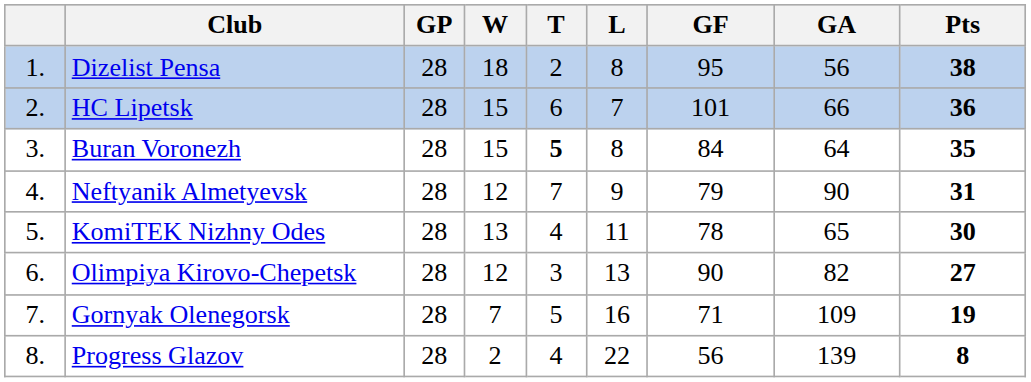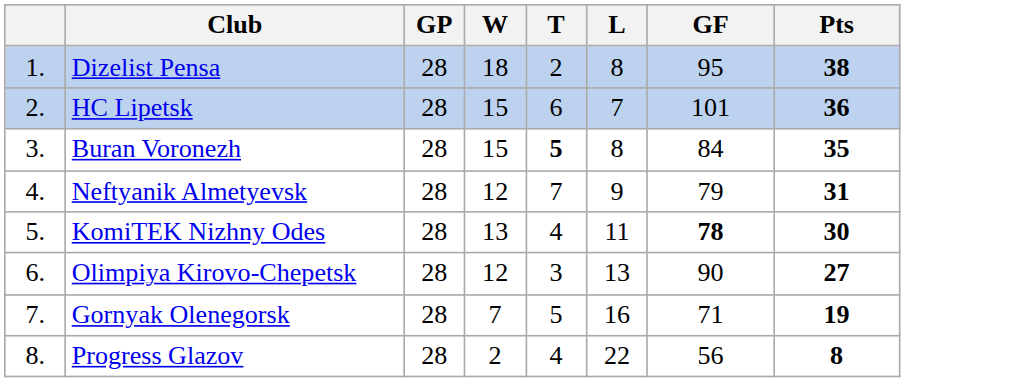- column: GA | 56 | 66 | 64 | 90 | 65 | 82 | 109 | 139
KomiTEK Nizhny Odes | GF: normal -> bold
